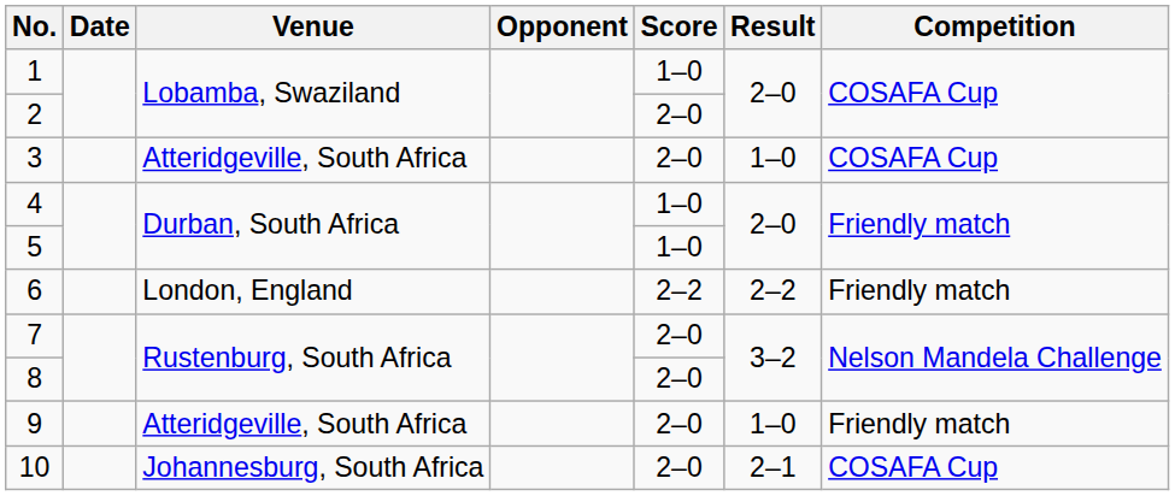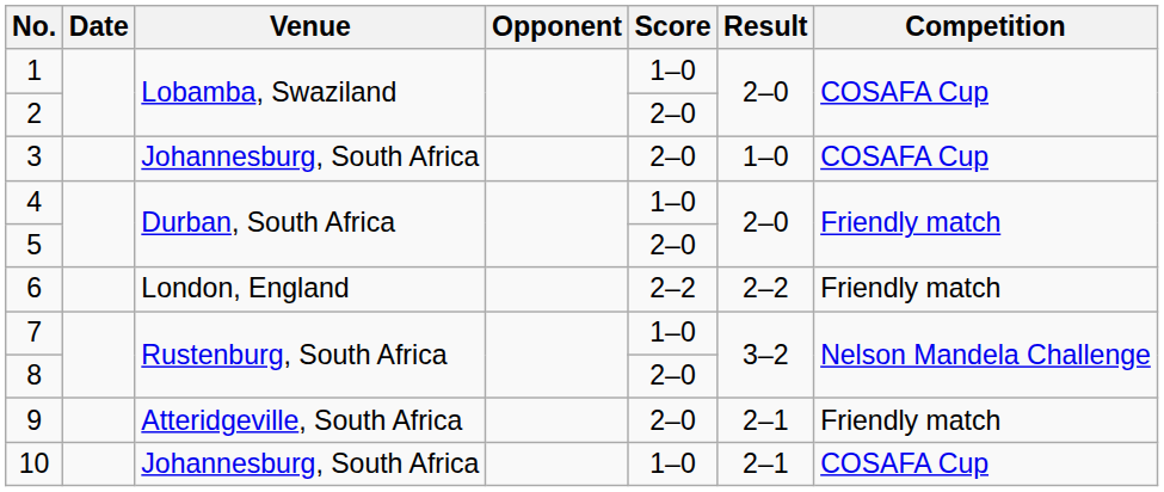3 | Venue: Atteridgeville, South Africa -> Johannesburg, South Africa
5 | Score: 1–0 -> 2–0
7 | Score: 2–0 -> 1–0
9 | Result: 1–0 -> 2–1
10 | Score: 2–0 -> 1–0
